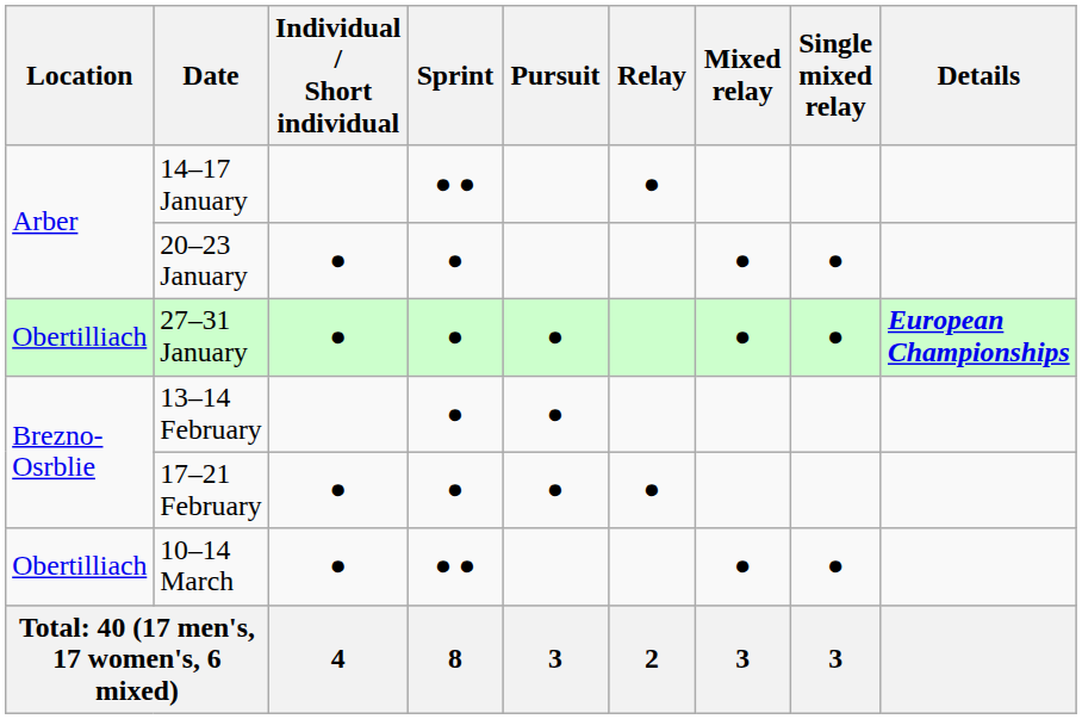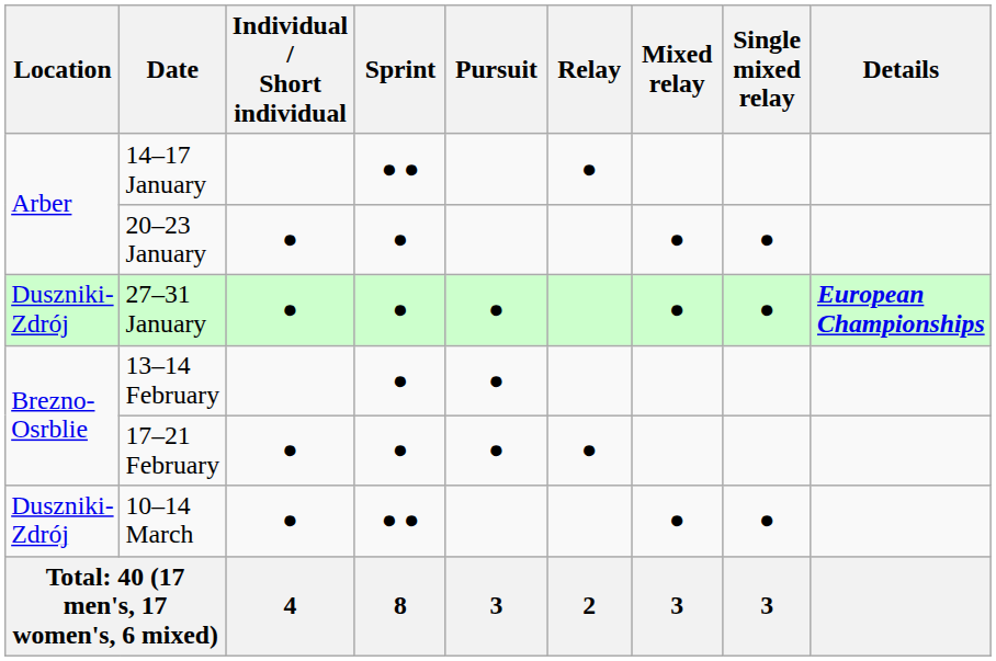27–31 January | Location: Obertilliach -> Duszniki-Zdrój
10–14 March | Location: Obertilliach -> Duszniki-Zdrój
